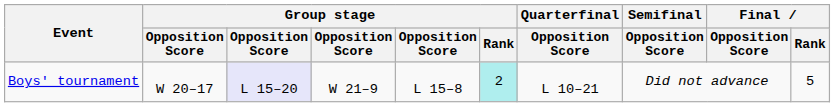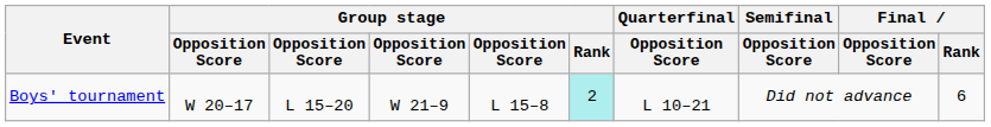Boys' tournament | column 3: lavender background -> no background
Boys' tournament | Final / Rank: 5 -> 6
